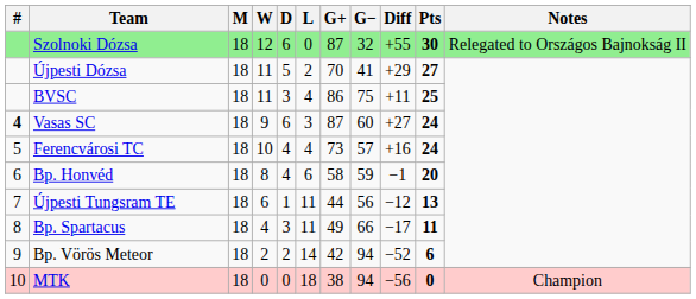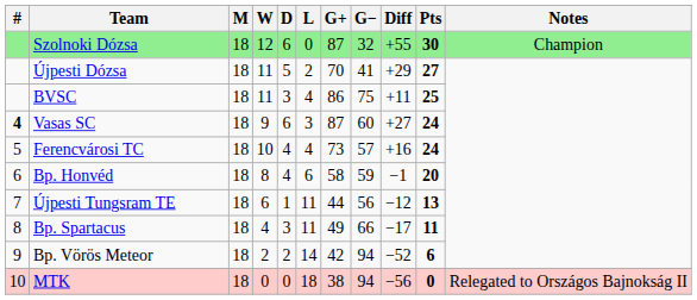Szolnoki Dózsa | Notes: Relegated to Országos Bajnokság II -> Champion
MTK | Notes: Champion -> Relegated to Országos Bajnokság II
